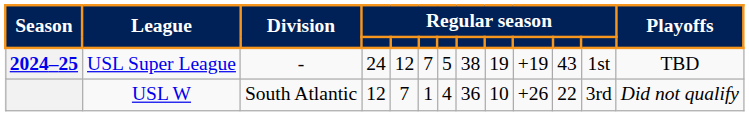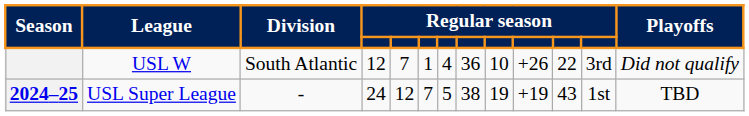rows swapped: USL W <-> USL Super League
